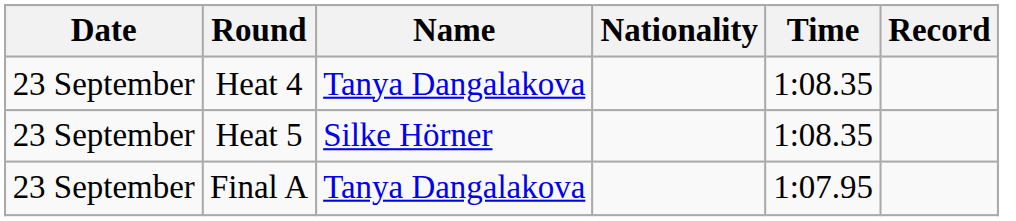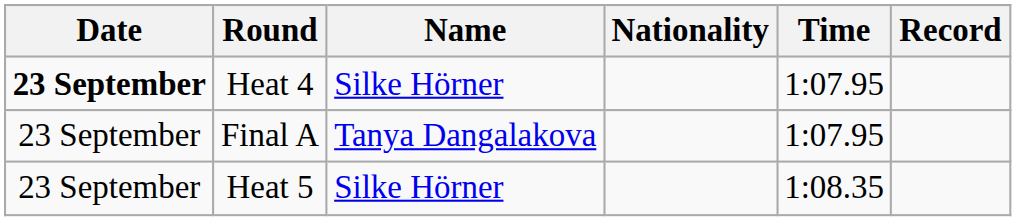Heat 4 | Date: normal -> bold
Heat 4 | Name: Tanya Dangalakova -> Silke Hörner
Heat 4 | Time: 1:08.35 -> 1:07.95
rows swapped: Heat 5 <-> Final A
